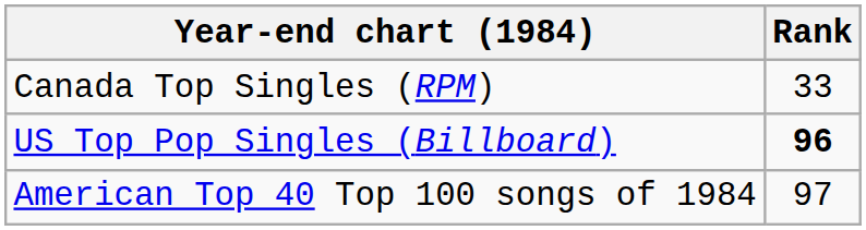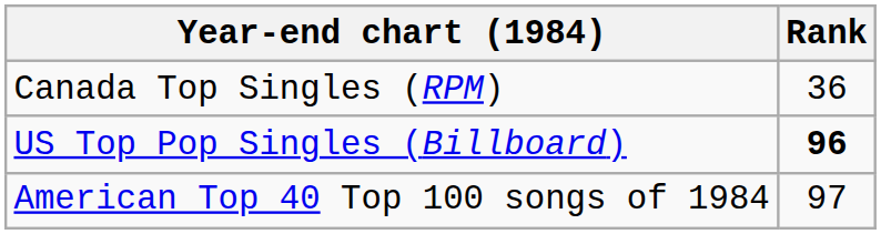Canada Top Singles (RPM) | Rank: 33 -> 36
